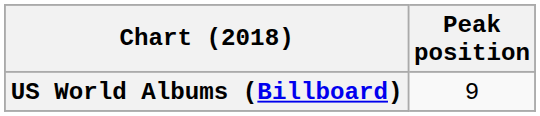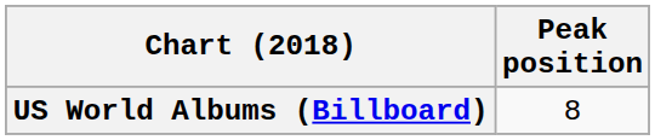US World Albums (Billboard) | Peak position: 9 -> 8
